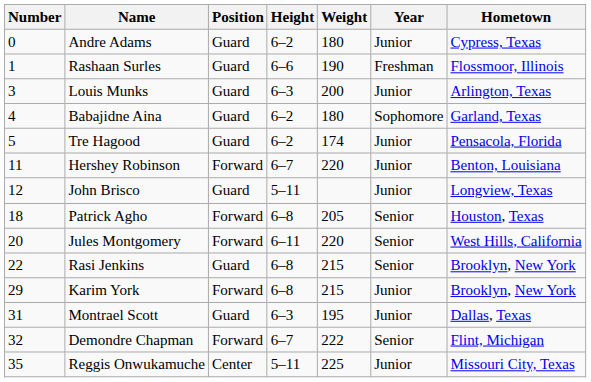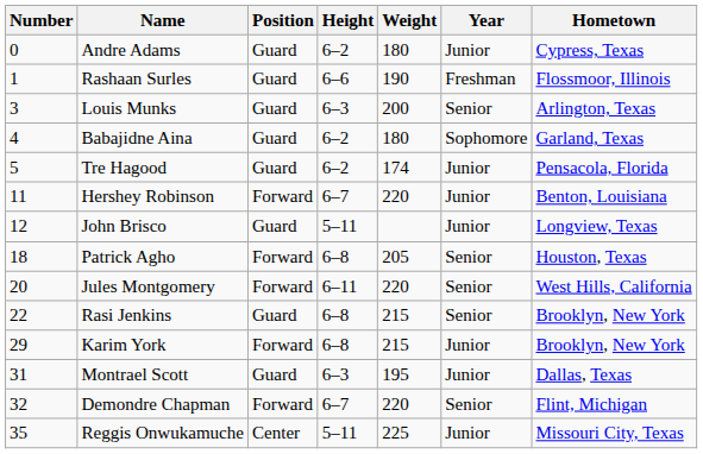Louis Munks | Year: Junior -> Senior
Demondre Chapman | Weight: 222 -> 220
